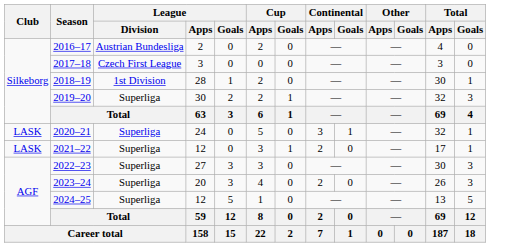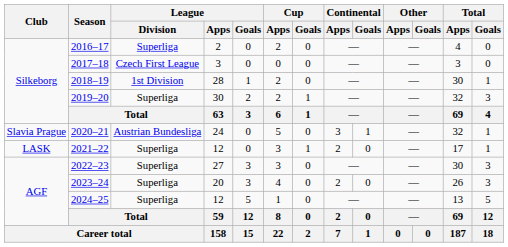2016–17 | League / Division: Austrian Bundesliga -> Superliga
2020–21 | Club: LASK -> Slavia Prague
2020–21 | League / Division: Superliga -> Austrian Bundesliga
